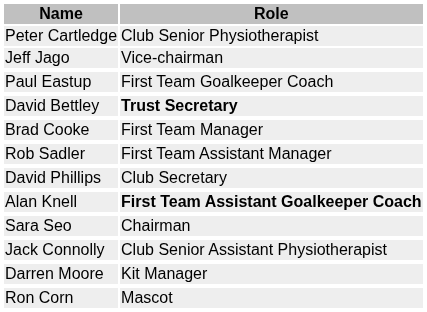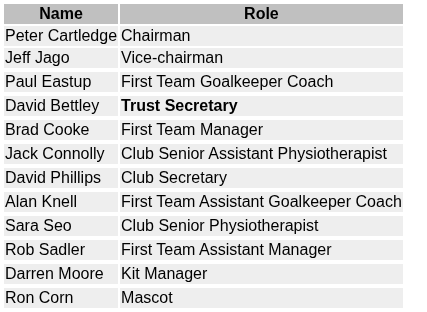Peter Cartledge | Role: Club Senior Physiotherapist -> Chairman
rows swapped: Rob Sadler <-> Jack Connolly
Alan Knell | Role: bold -> normal
Sara Seo | Role: Chairman -> Club Senior Physiotherapist
